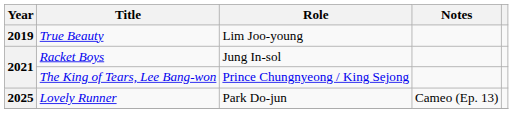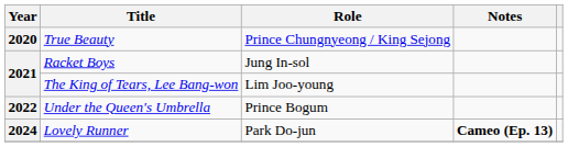True Beauty | Year: 2019 -> 2020
True Beauty | Role: Lim Joo-young -> Prince Chungnyeong / King Sejong
The King of Tears, Lee Bang-won | Role: Prince Chungnyeong / King Sejong -> Lim Joo-young
+ row: 2022 | Under the Queen's Umbrella | Prince Bogum
Lovely Runner | Year: 2025 -> 2024
Lovely Runner | Notes: normal -> bold
